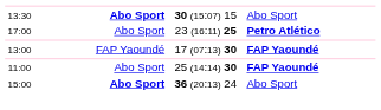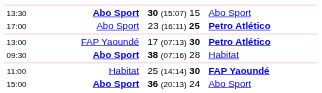13:00 | column 4: FAP Yaoundé -> Petro Atlético
+ row: 09:30 | Abo Sport | 38 (07:16) 28 | Habitat
11:00 | column 2: Abo Sport -> Habitat
